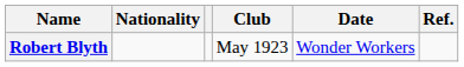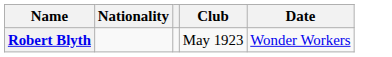- column: Ref.
